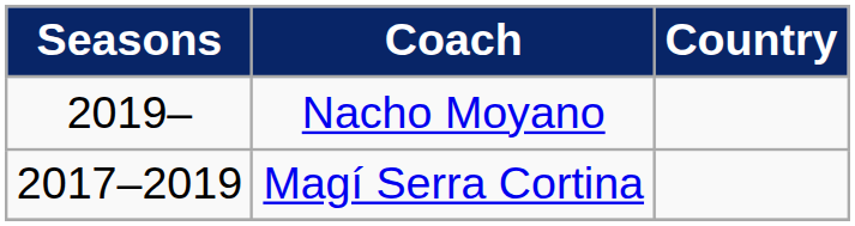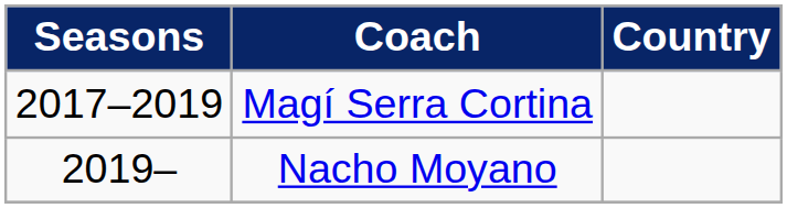rows swapped: Magí Serra Cortina <-> Nacho Moyano
